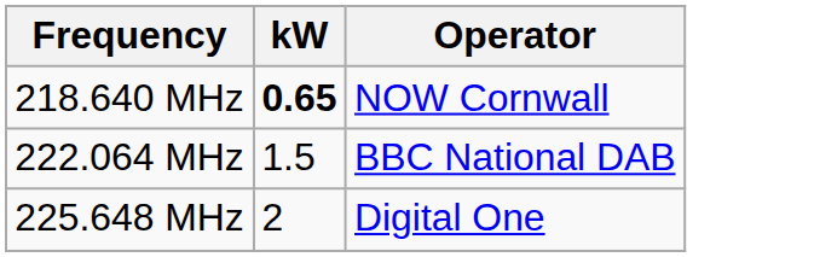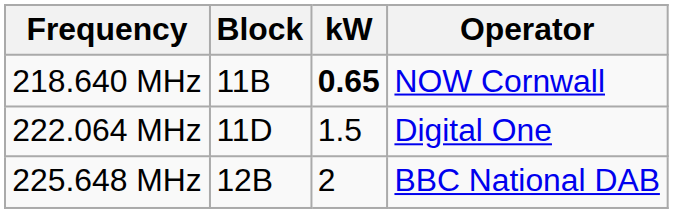+ column: Block | 11B | 11D | 12B
222.064 MHz | Operator: BBC National DAB -> Digital One
225.648 MHz | Operator: Digital One -> BBC National DAB
